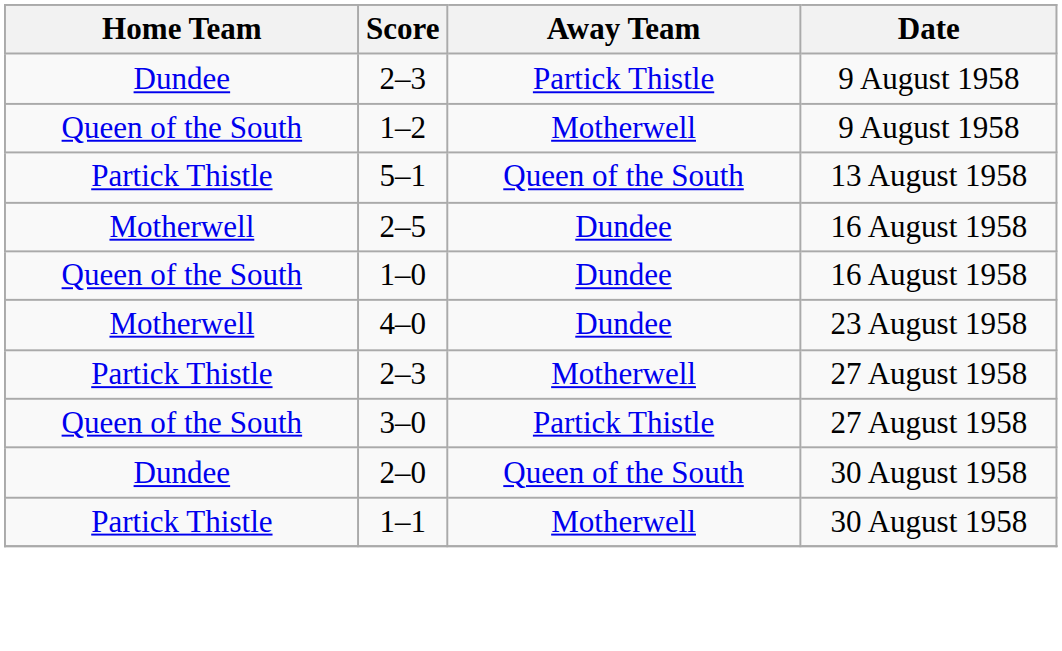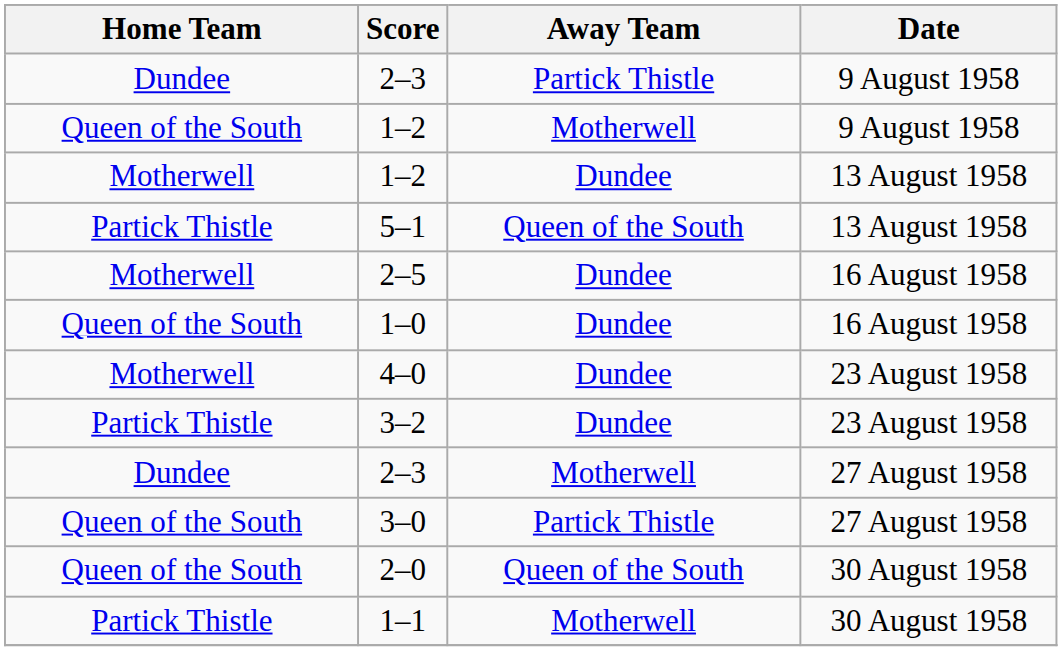+ row: Motherwell | 1–2 | Dundee | 13 August 1958
+ row: Partick Thistle | 3–2 | Dundee | 23 August 1958
2–3 / 27 August 1958 | Home Team: Partick Thistle -> Dundee
2–0 | Home Team: Dundee -> Queen of the South
